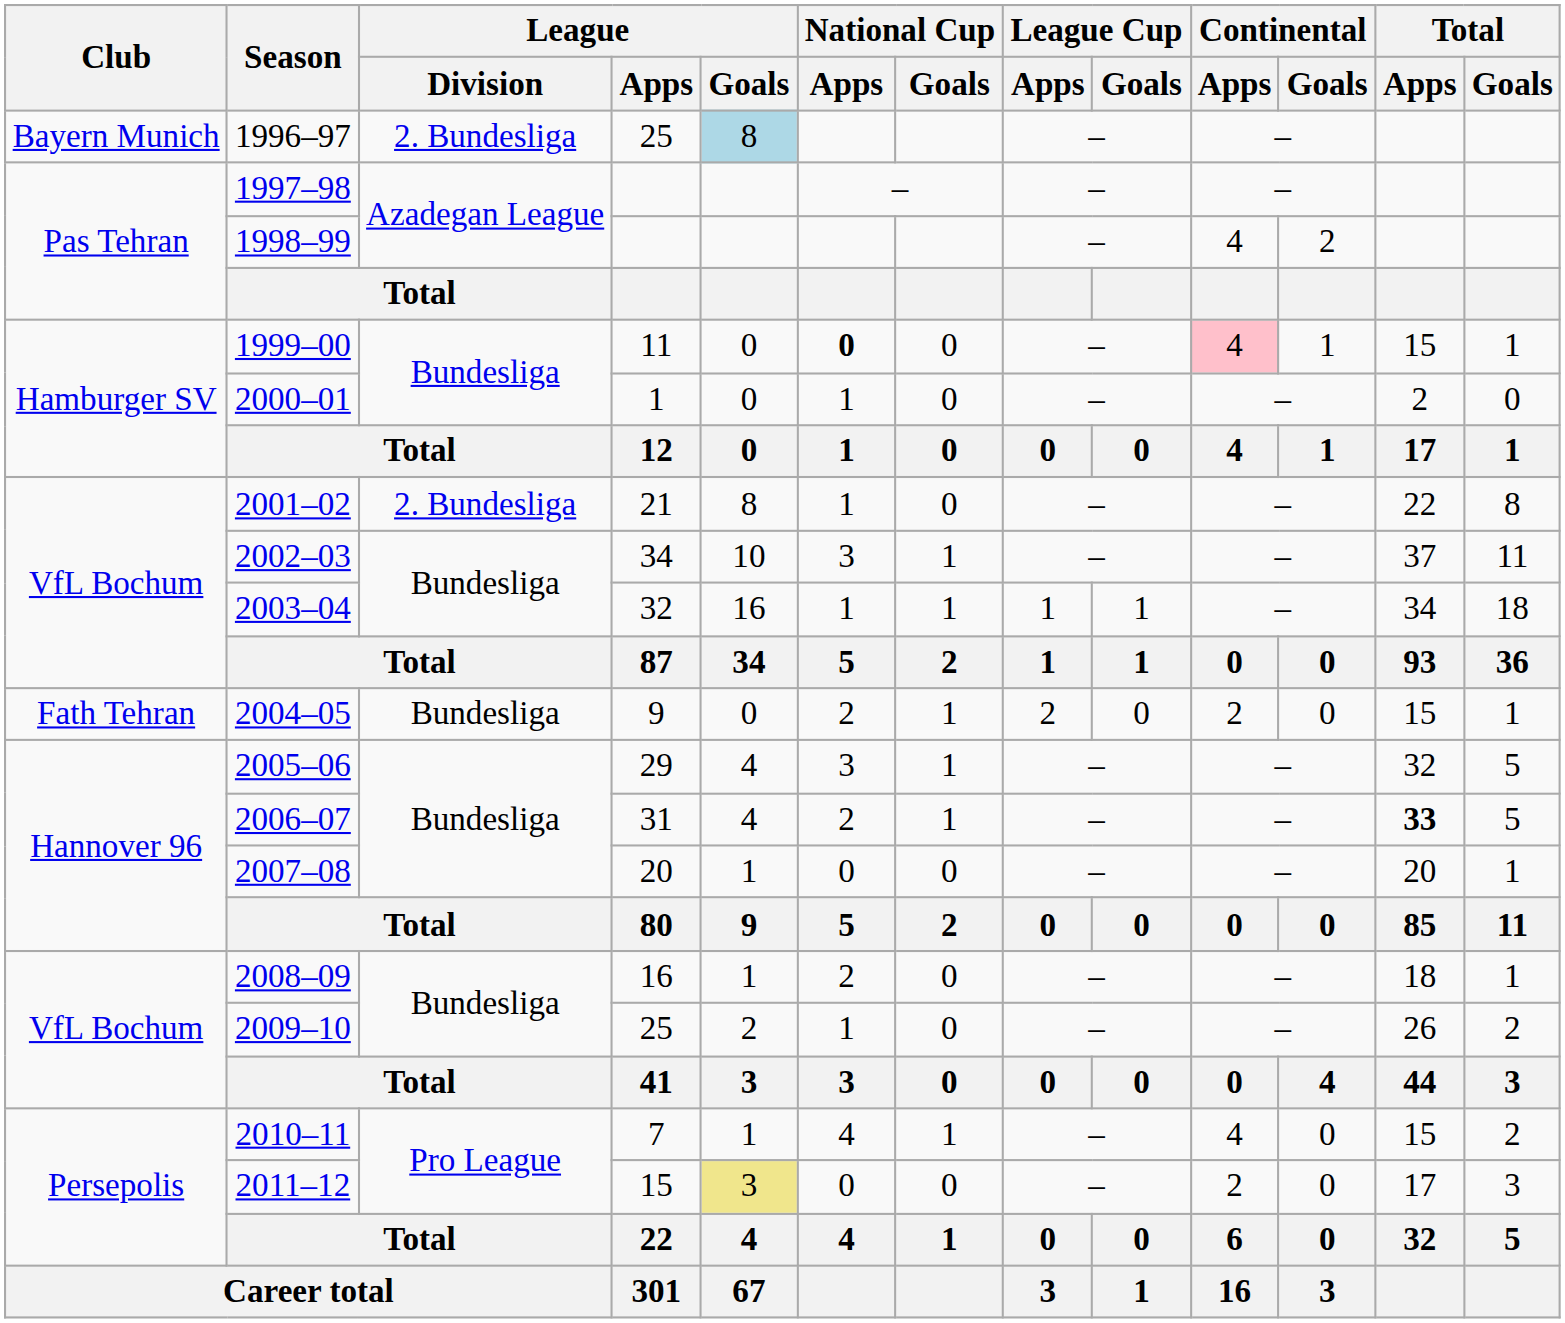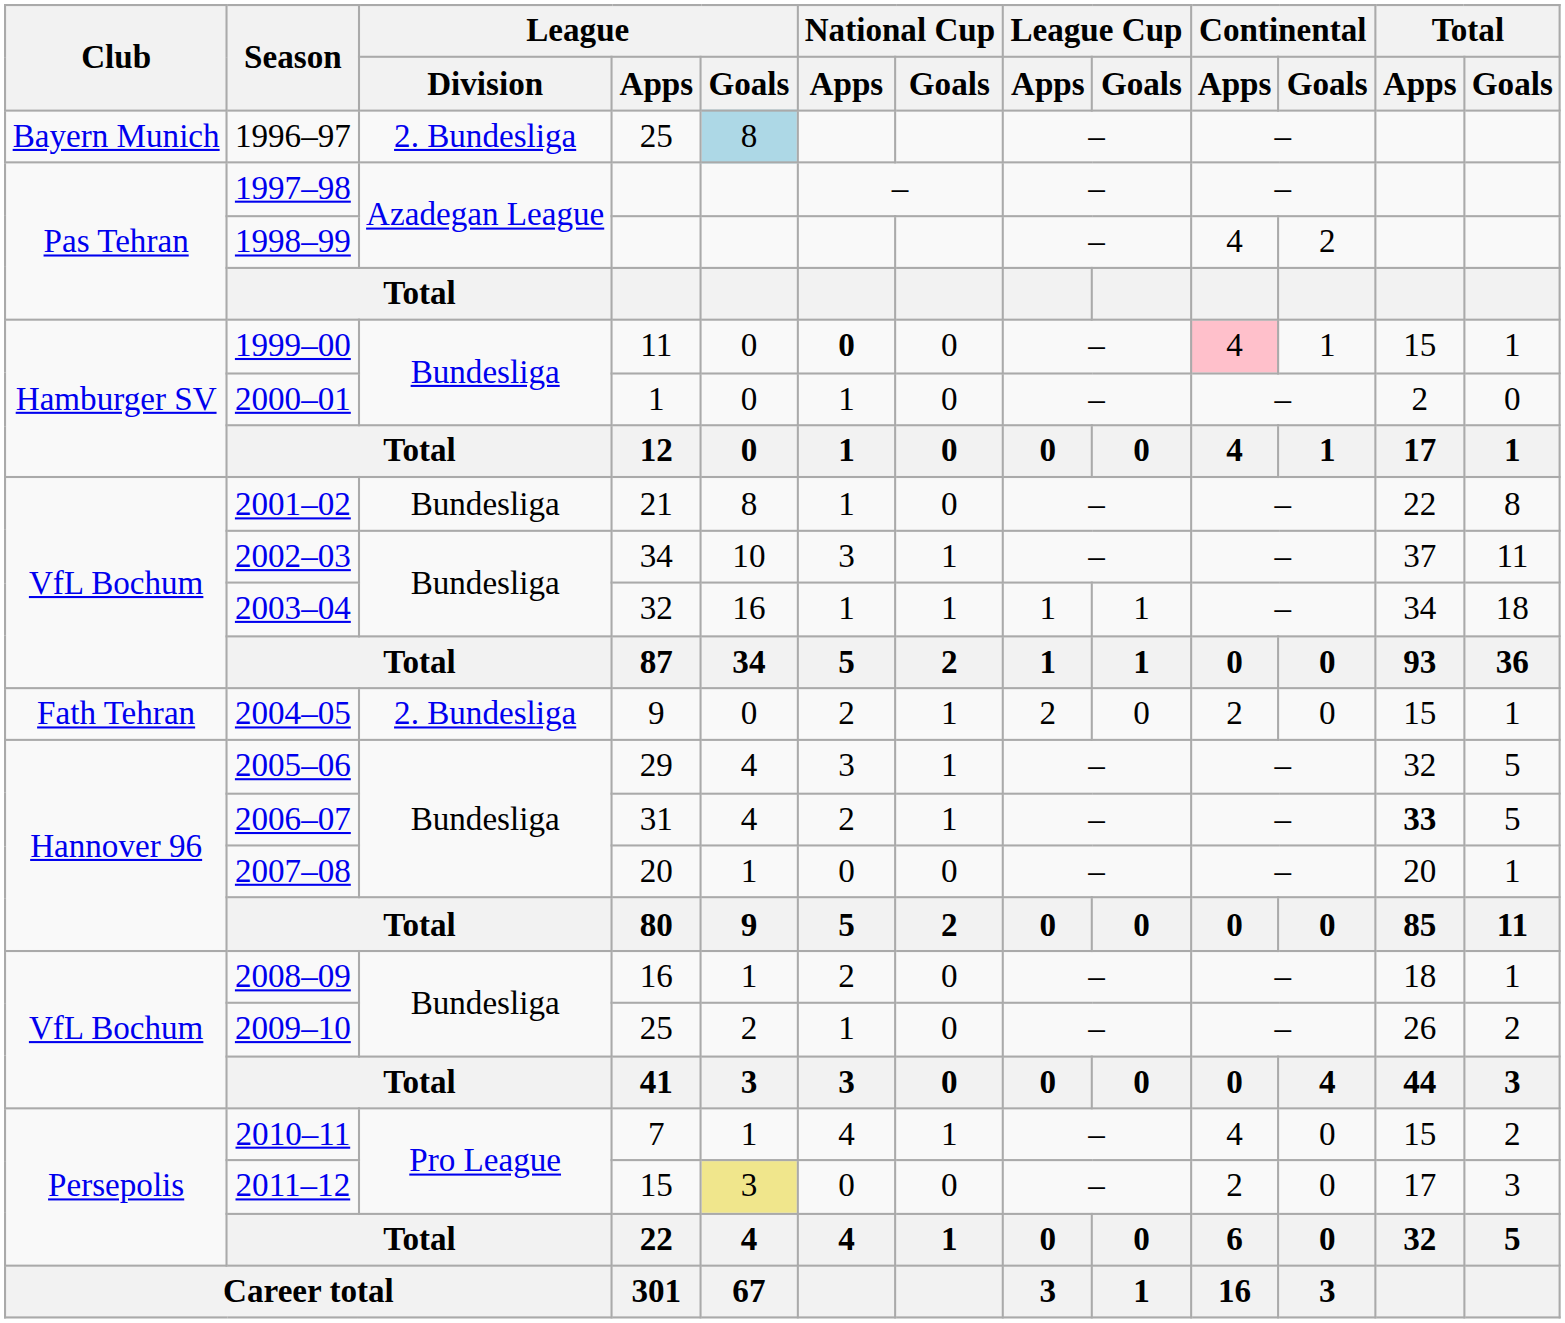2001–02 | League / Division: 2. Bundesliga -> Bundesliga
2004–05 | League / Division: Bundesliga -> 2. Bundesliga
